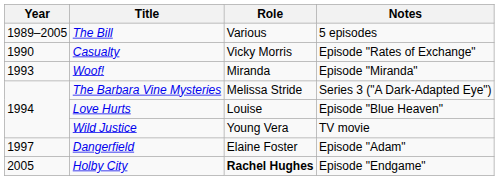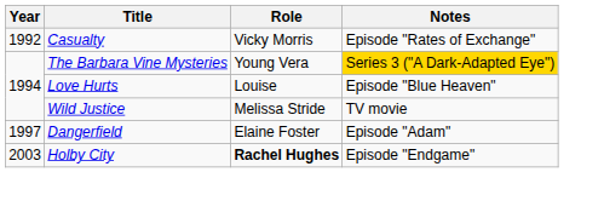- row: 1989–2005 | The Bill | Various | 5 episodes
Casualty | Year: 1990 -> 1992
- row: 1993 | Woof! | Miranda | Episode "Miranda"
The Barbara Vine Mysteries | Role: Melissa Stride -> Young Vera
The Barbara Vine Mysteries | Notes: no background -> gold background
Wild Justice | Role: Young Vera -> Melissa Stride
Holby City | Year: 2005 -> 2003
